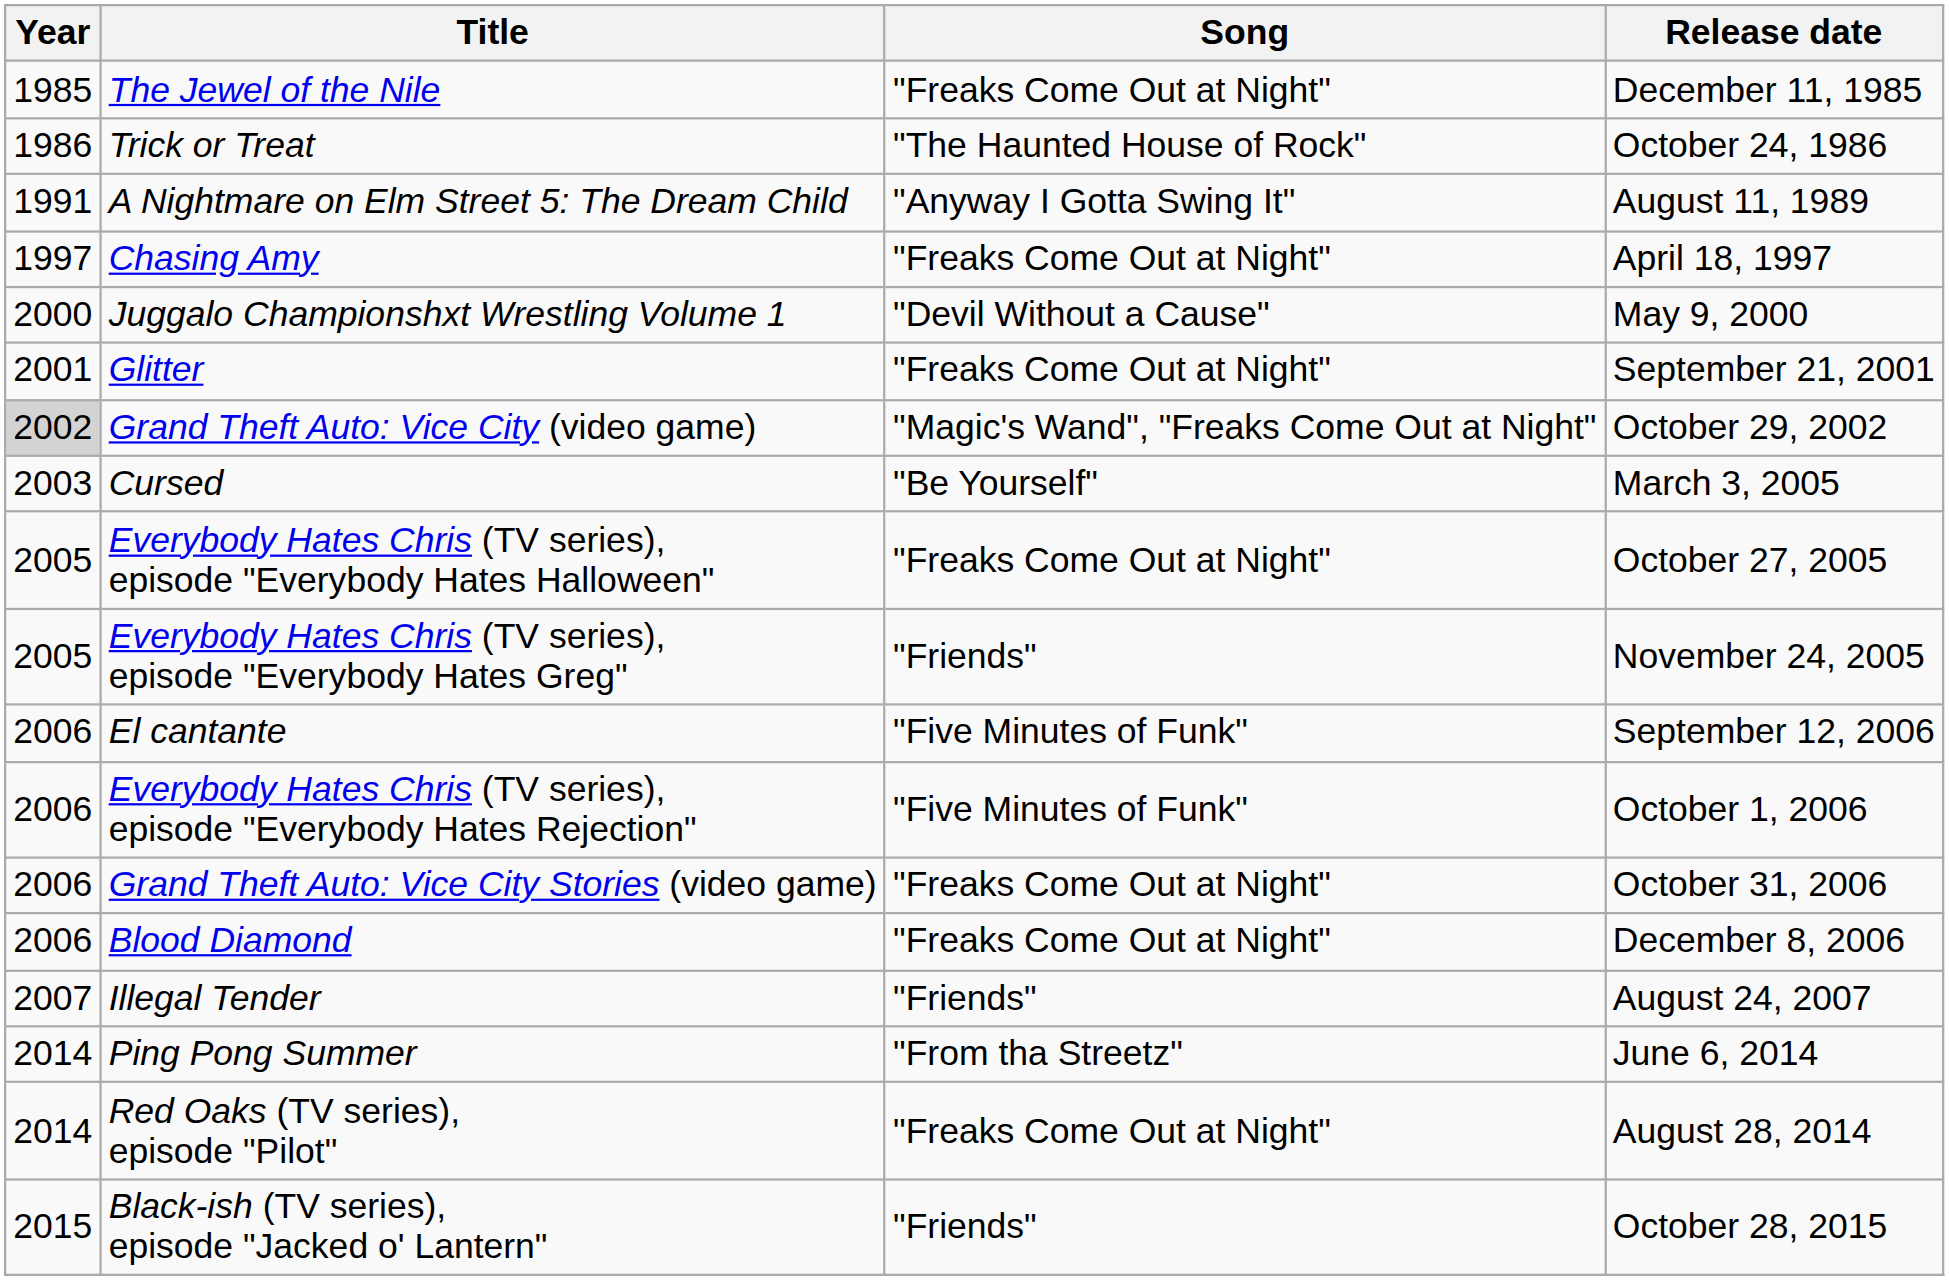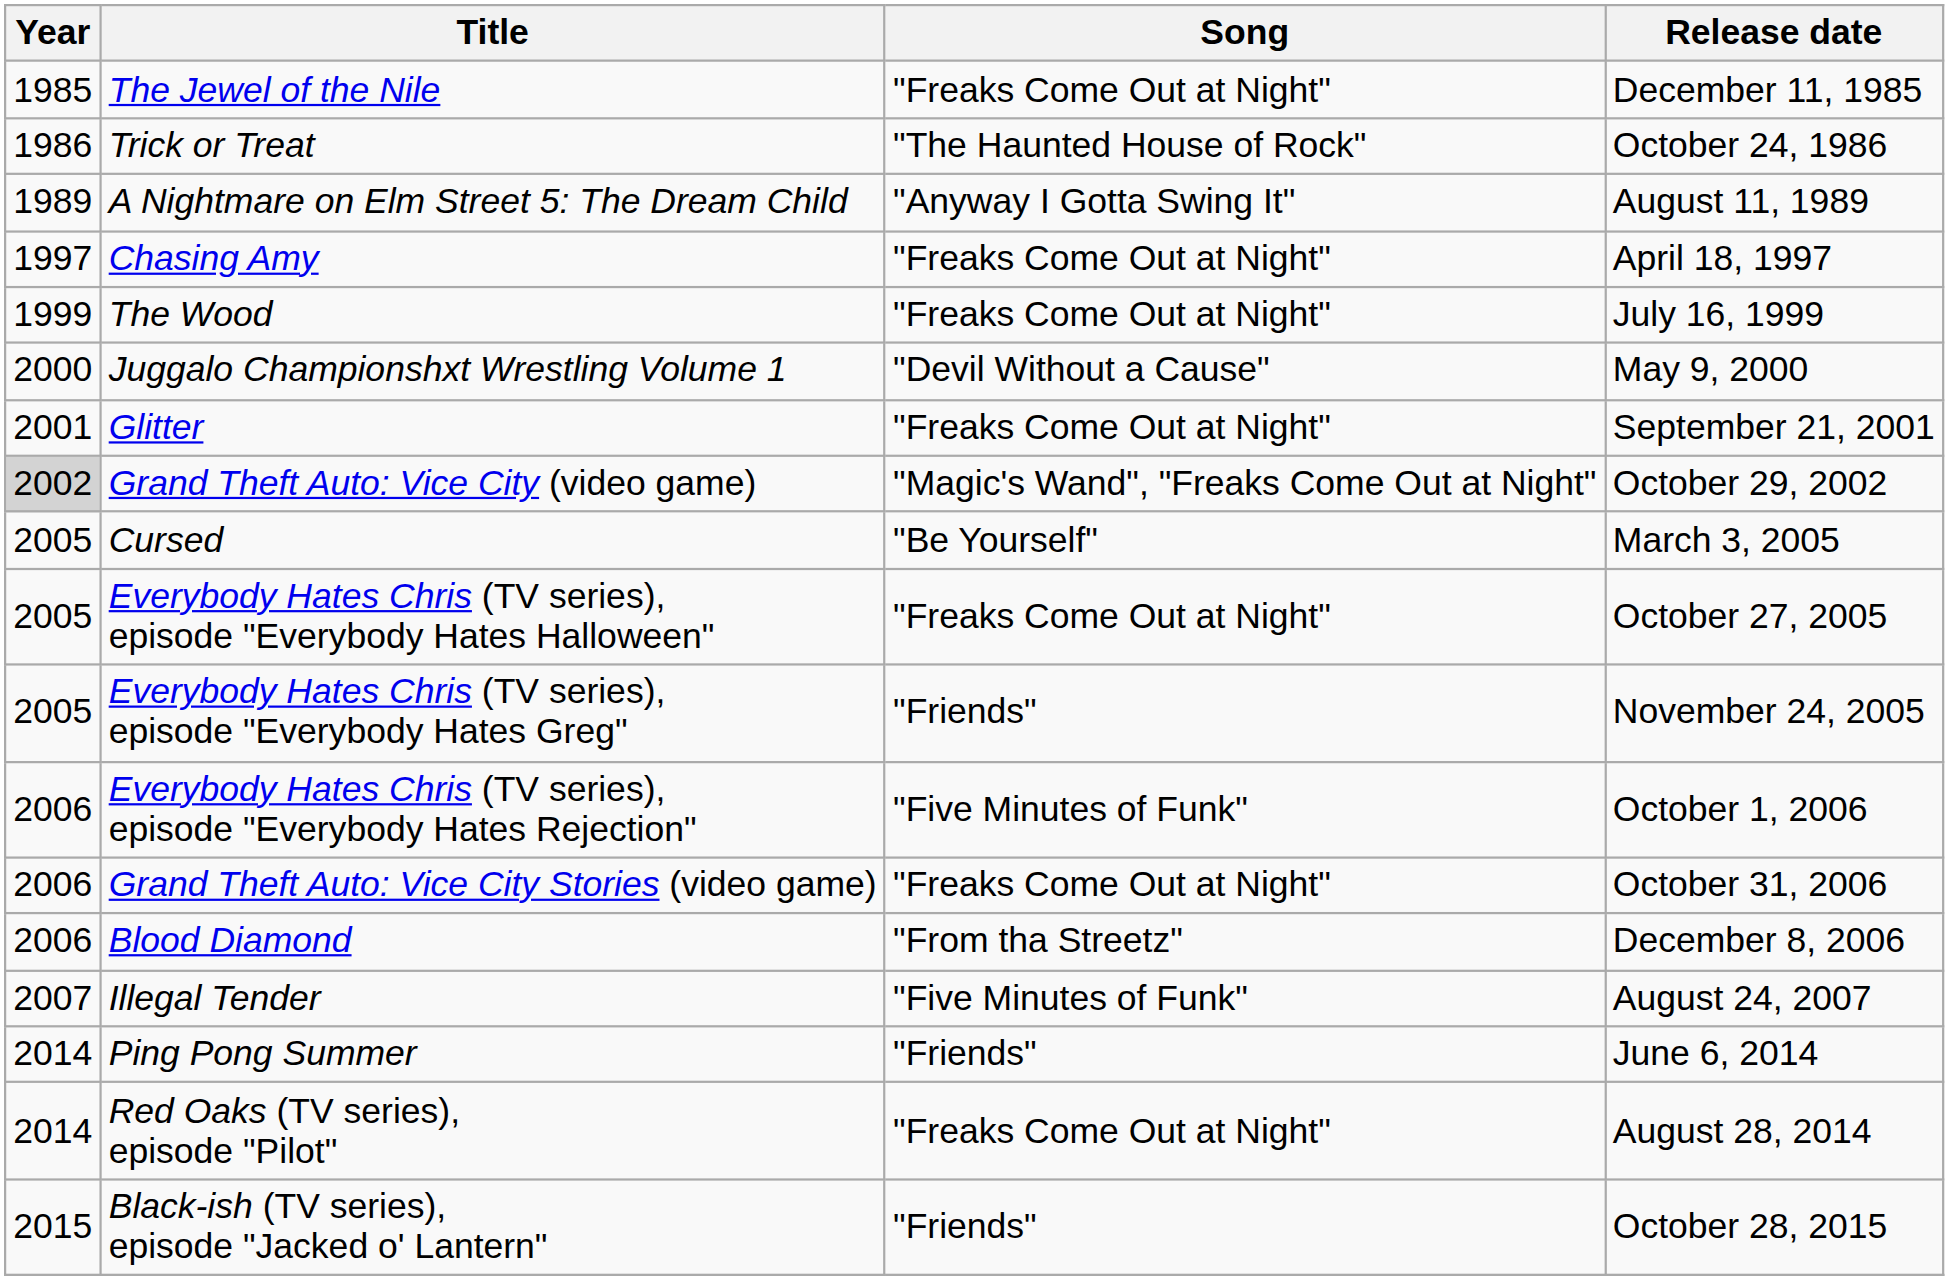A Nightmare on Elm Street 5: The Dream Child | Year: 1991 -> 1989
+ row: 1999 | The Wood | "Freaks Come Out at Night" | July 16, 1999
Cursed | Year: 2003 -> 2005
- row: 2006 | El cantante | "Five Minutes of Funk" | September 12, 2006
Blood Diamond | Song: "Freaks Come Out at Night" -> "From tha Streetz"
Illegal Tender | Song: "Friends" -> "Five Minutes of Funk"
Ping Pong Summer | Song: "From tha Streetz" -> "Friends"
